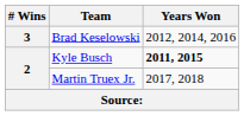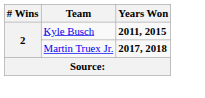- row: 3 | Brad Keselowski | 2012, 2014, 2016
Martin Truex Jr. | Years Won: normal -> bold
